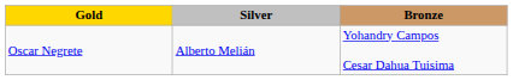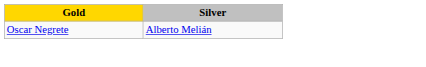- column: Bronze | Yohandry Campos Cesar Dahua Tuisima
